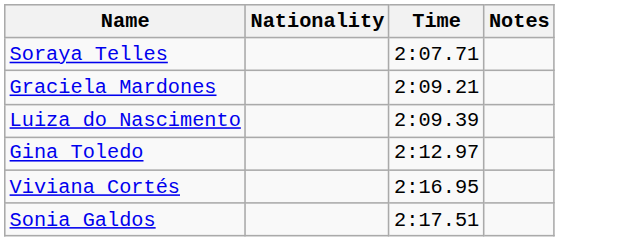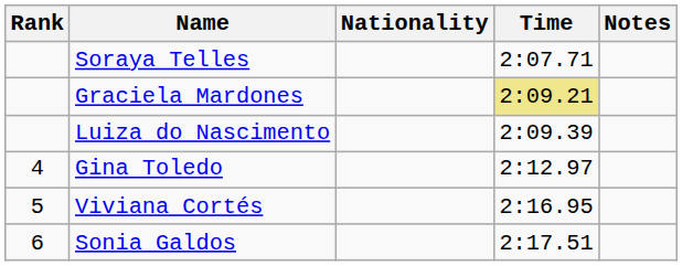+ column: Rank | 4 | 5 | 6
Graciela Mardones | Time: no background -> khaki background
